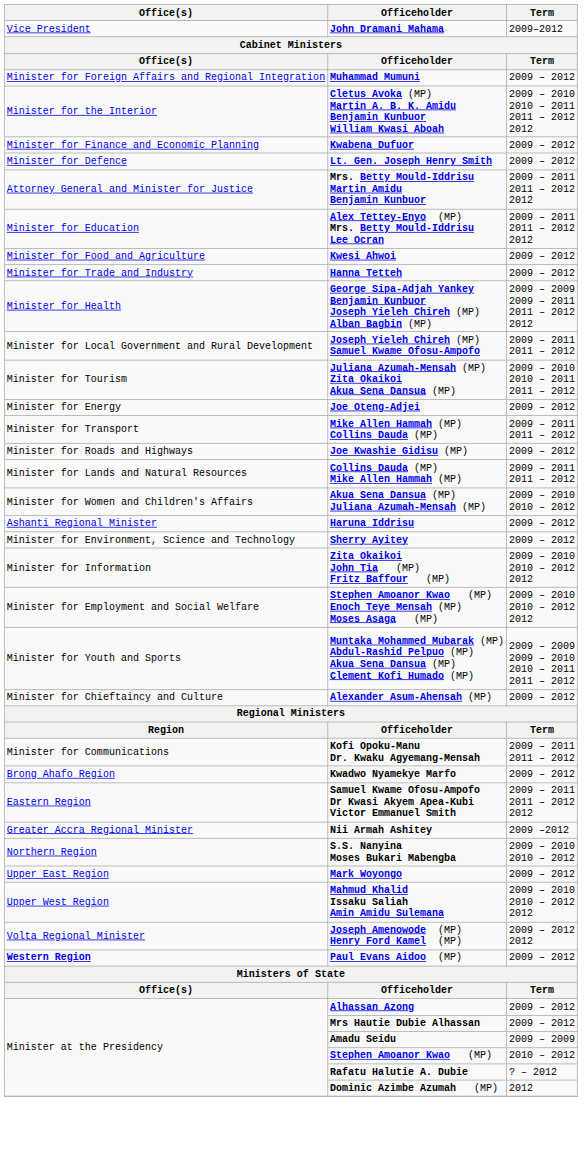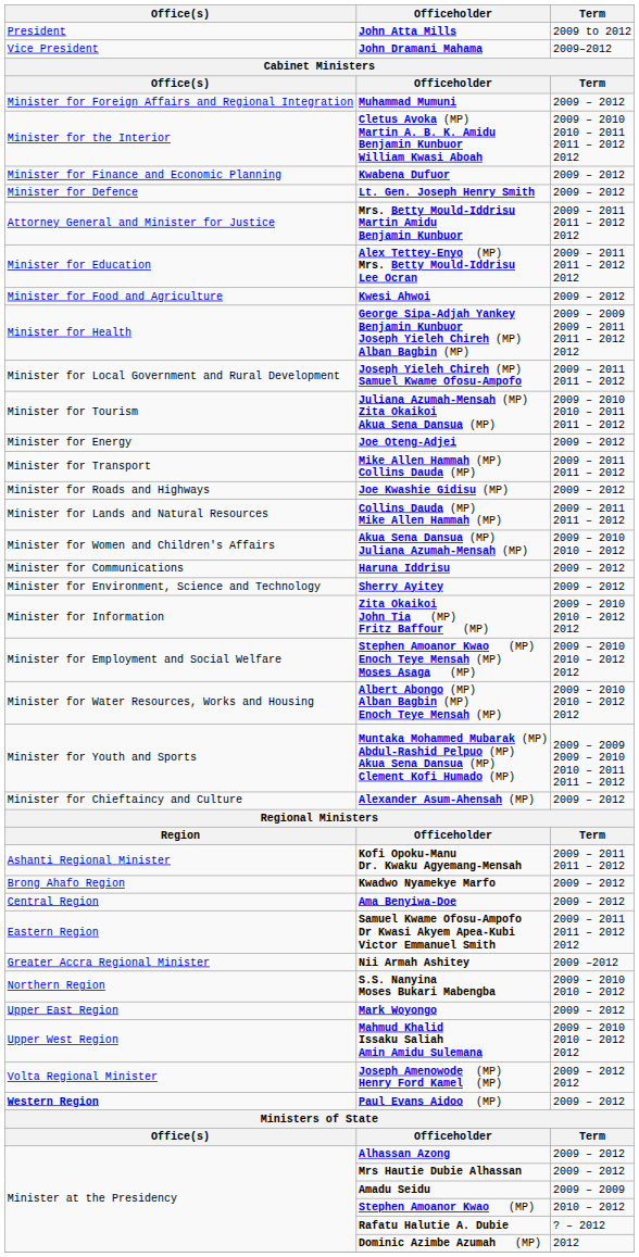+ row: President | John Atta Mills | 2009 to 2012
- row: Minister for Trade and Industry | Hanna Tetteh | 2009 – 2012
Haruna Iddrisu | Office(s): Ashanti Regional Minister -> Minister for Communications
+ row: Minister for Water Resources, Works and Housing | Albert Abongo (MP) Alban Bagbin (MP) Enoch Teye Mensah (MP) | 2009 – 2010 2010 – 2012 2012
Kofi Opoku-Manu Dr. Kwaku Agyemang-Mensah | Office(s): Minister for Communications -> Ashanti Regional Minister
+ row: Central Region | Ama Benyiwa-Doe | 2009 – 2012
